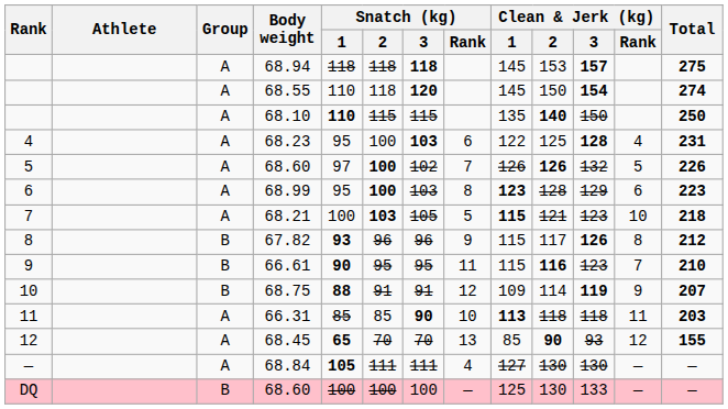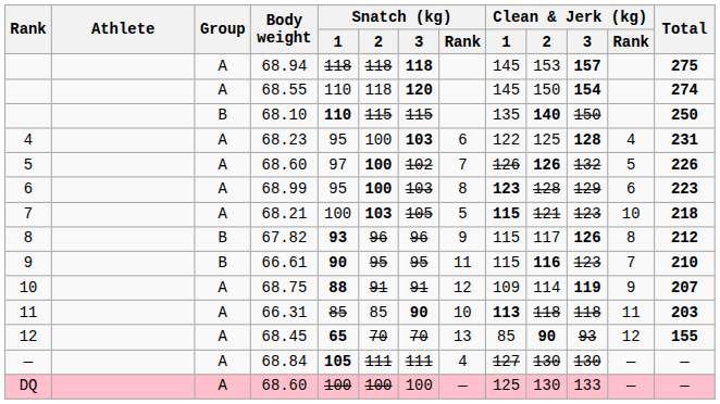68.10 | Group: A -> B
68.75 | Group: B -> A
DQ / 68.60 | Group: B -> A
